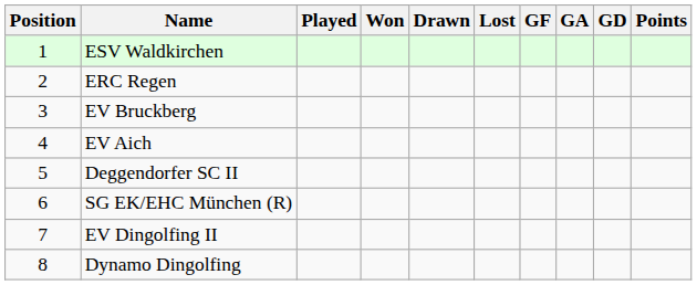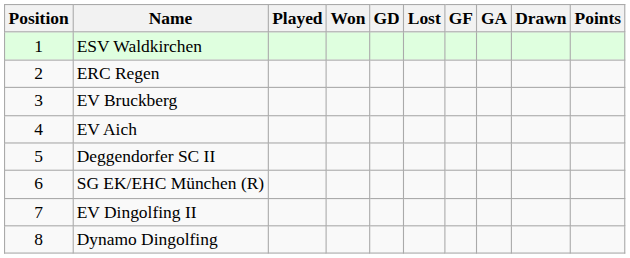columns swapped: Drawn <-> GD
